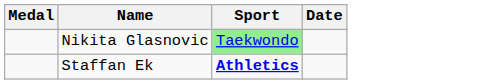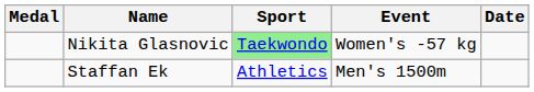+ column: Event | Women's -57 kg | Men's 1500m
Staffan Ek | Sport: bold -> normal
